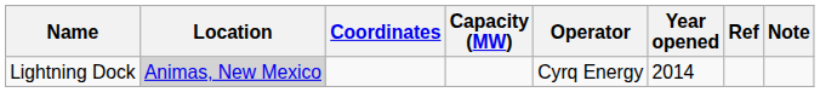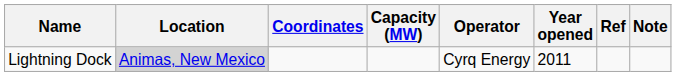Lightning Dock | Year opened: 2014 -> 2011
